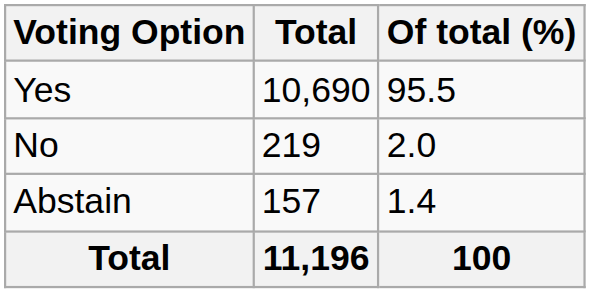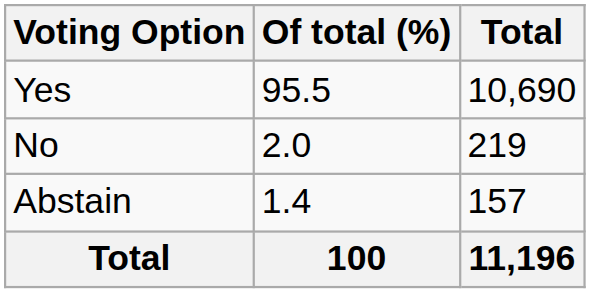columns swapped: Total <-> Of total (%)
